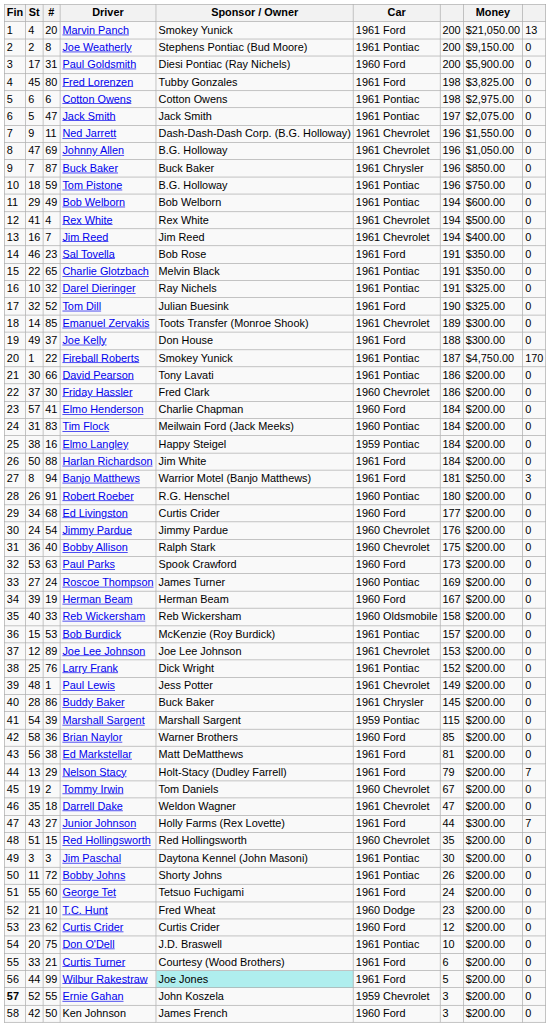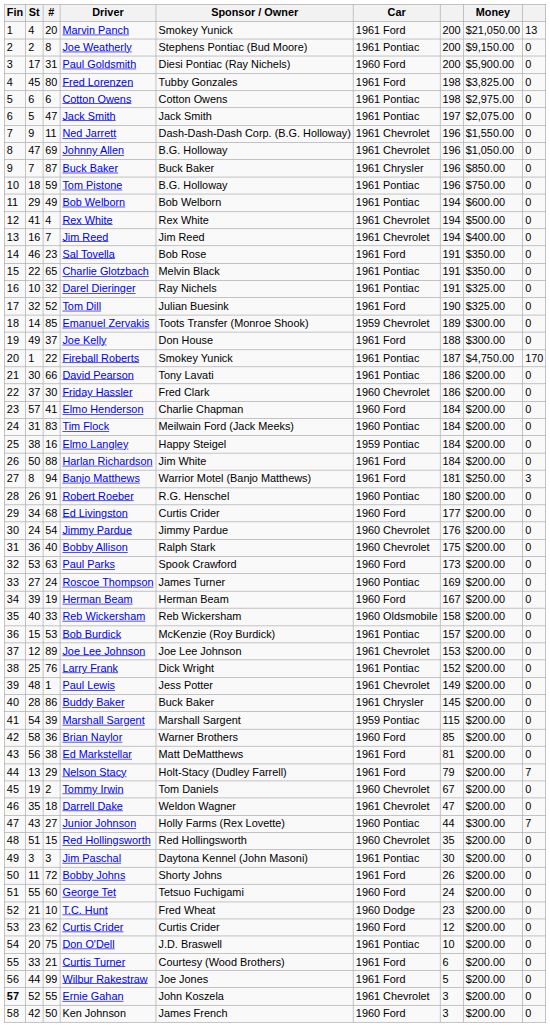Emanuel Zervakis | Car: 1961 Chevrolet -> 1959 Chevrolet
Junior Johnson | Car: 1961 Ford -> 1960 Pontiac
Bobby Johns | Car: 1961 Pontiac -> 1961 Ford
George Tet | Car: 1961 Ford -> 1960 Ford
Wilbur Rakestraw | Sponsor / Owner: paleturquoise background -> no background
Ernie Gahan | Car: 1959 Chevrolet -> 1961 Chevrolet
